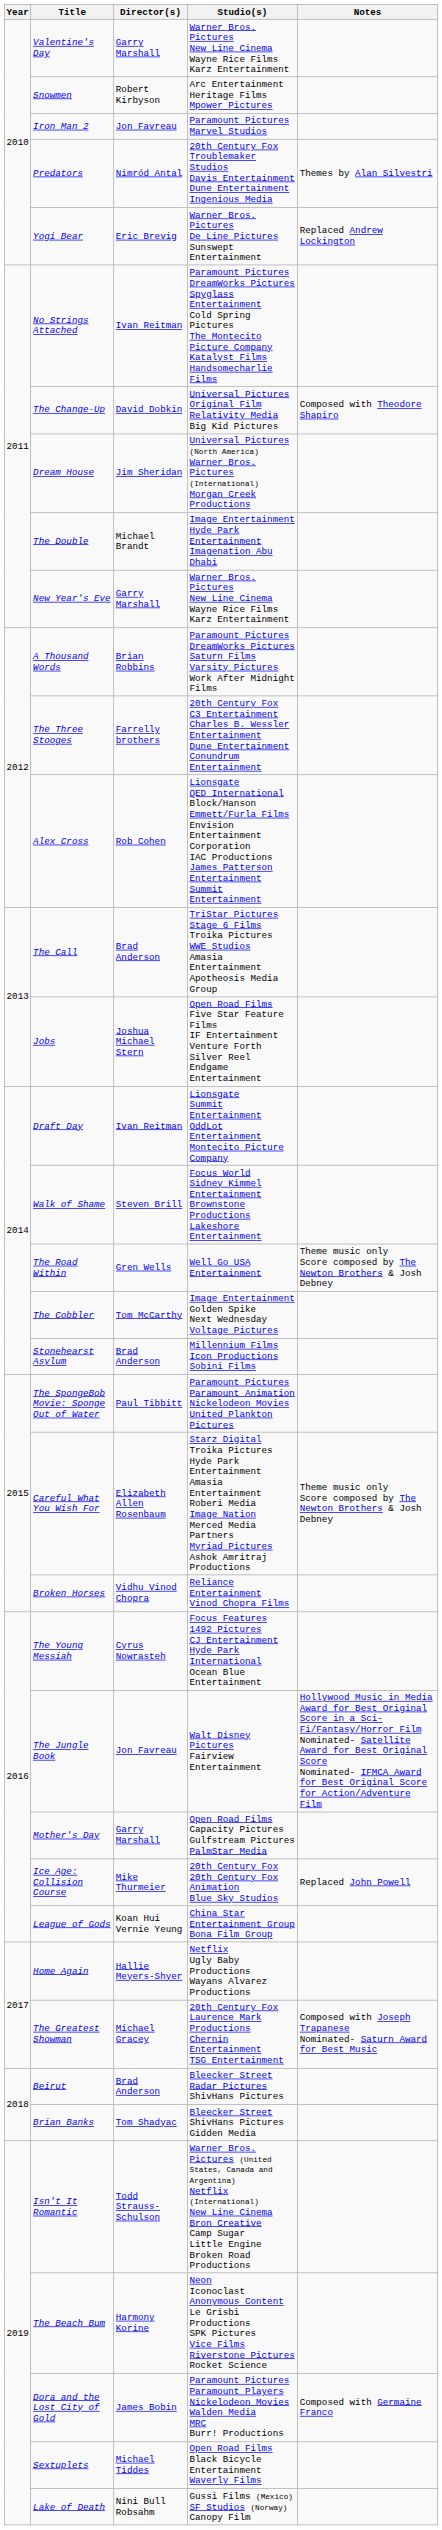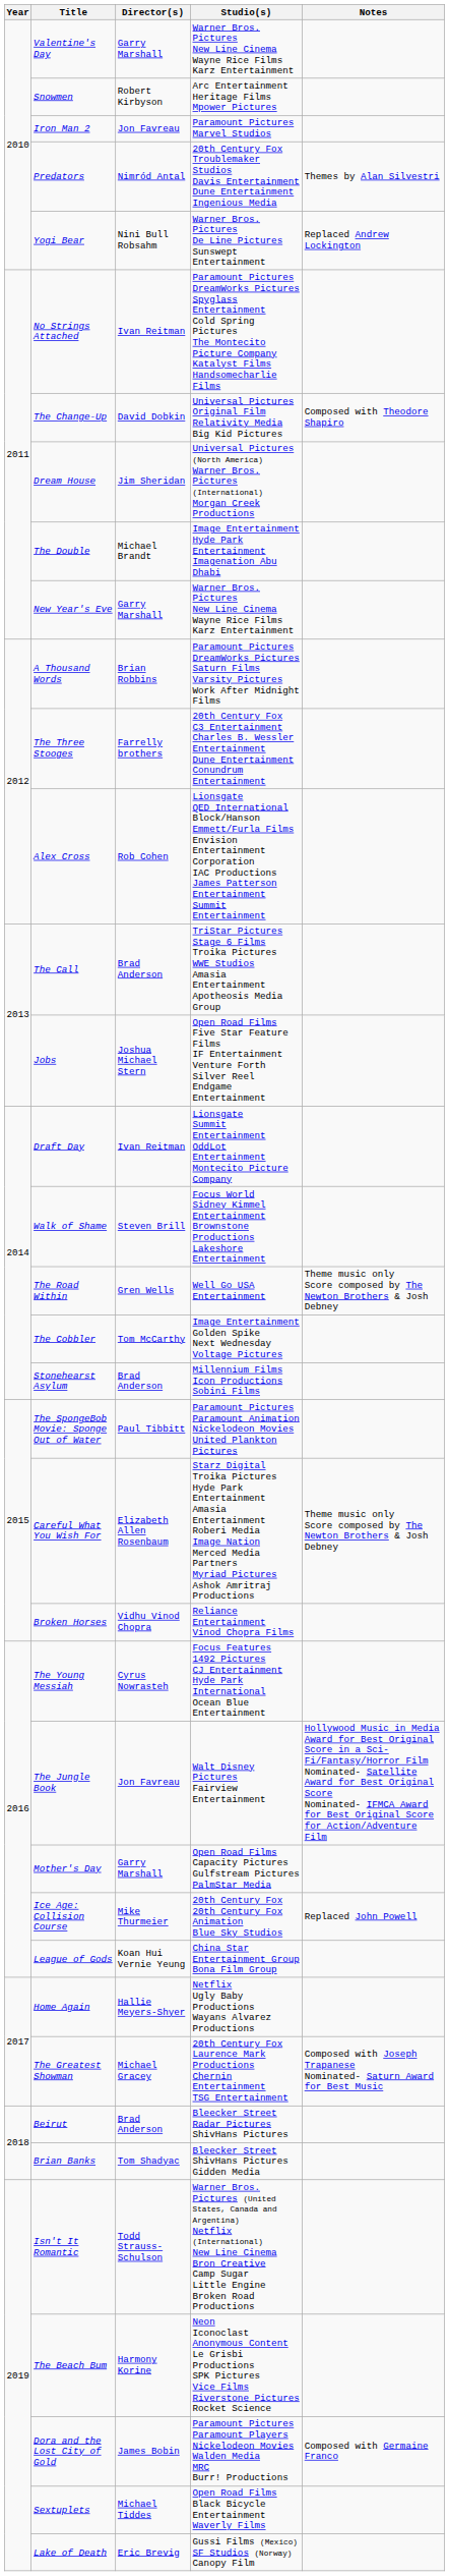Yogi Bear | Director(s): Eric Brevig -> Nini Bull Robsahm
Lake of Death | Director(s): Nini Bull Robsahm -> Eric Brevig
